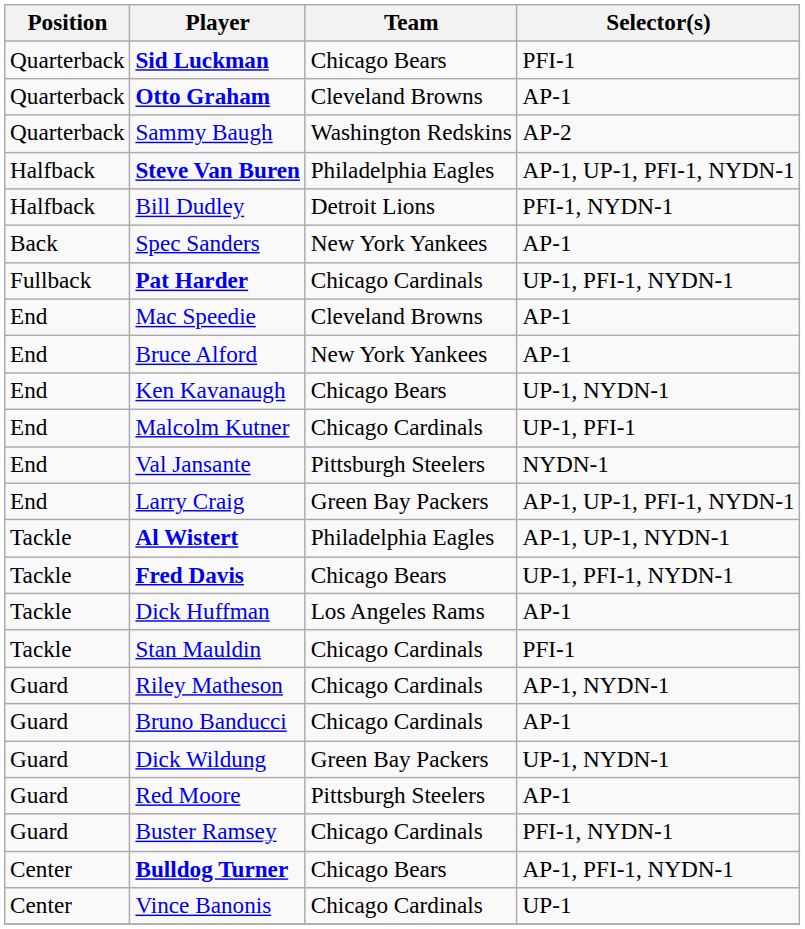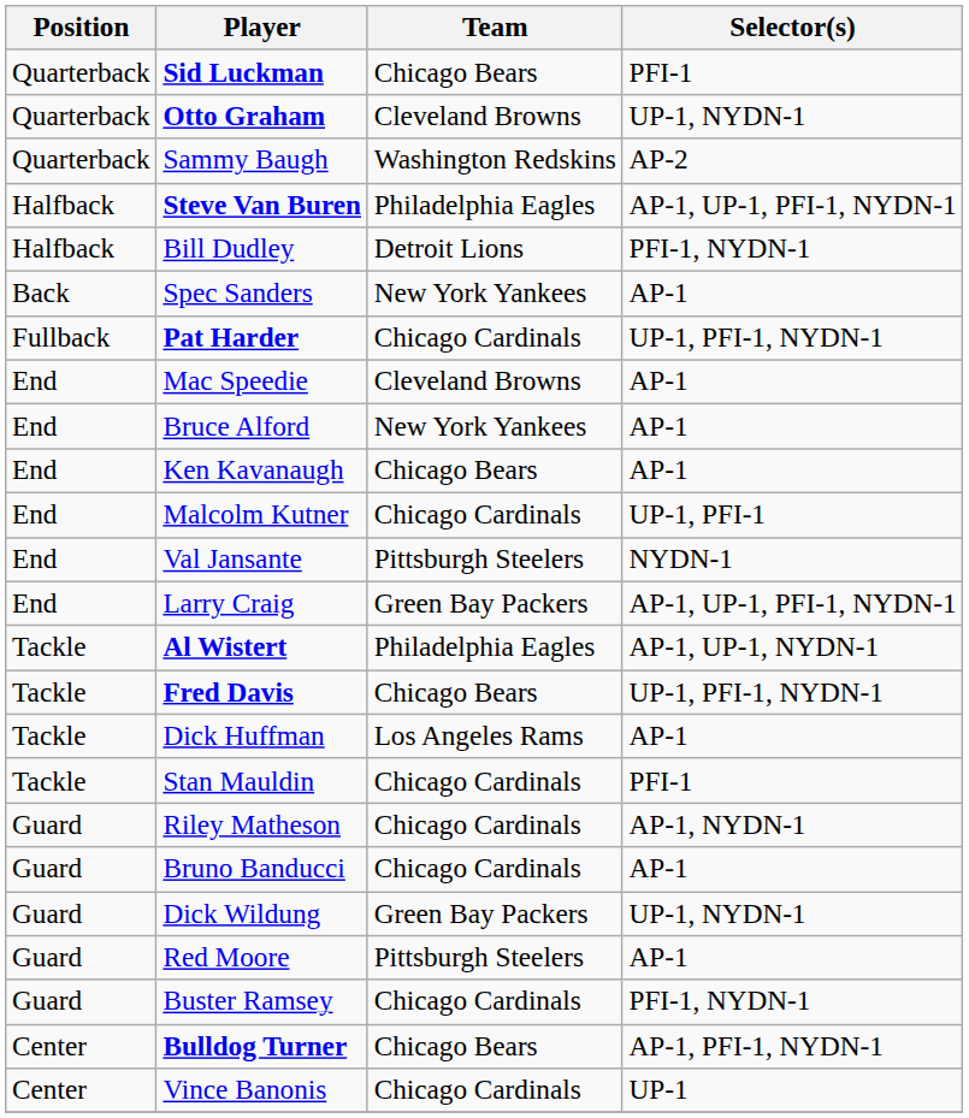Otto Graham | Selector(s): AP-1 -> UP-1, NYDN-1
Ken Kavanaugh | Selector(s): UP-1, NYDN-1 -> AP-1
